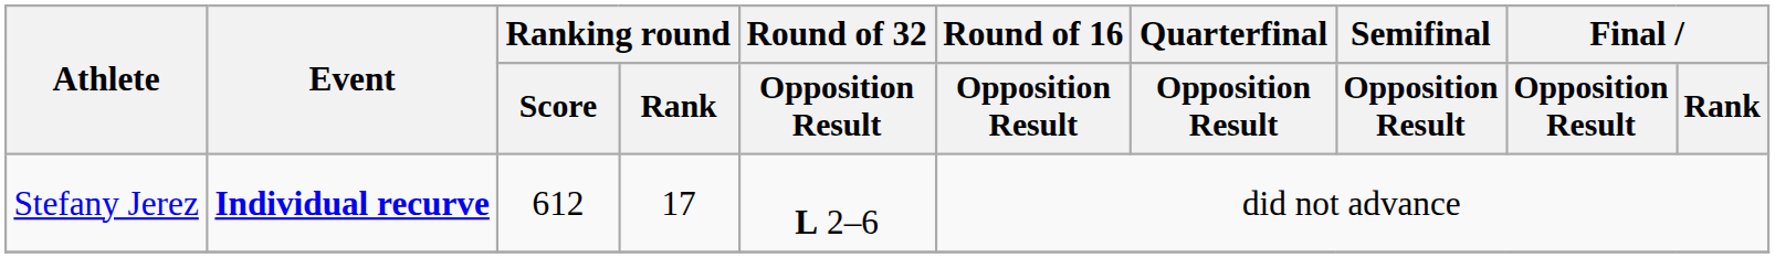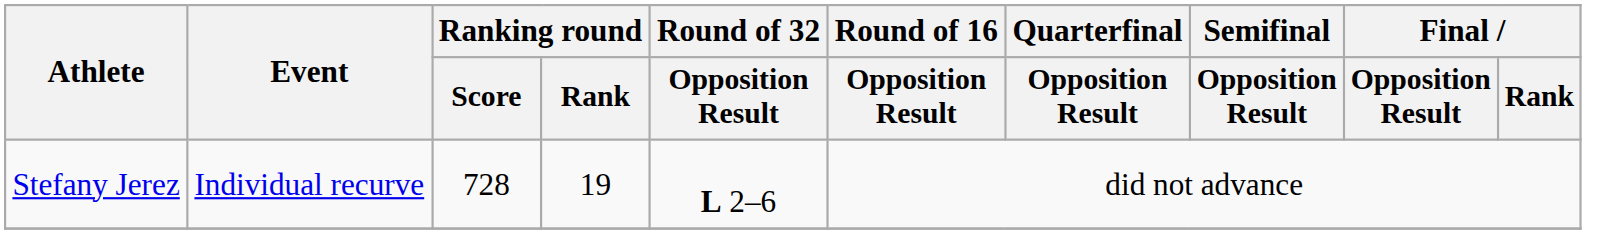Stefany Jerez | Event: bold -> normal
Stefany Jerez | Ranking round / Score: 612 -> 728
Stefany Jerez | Ranking round / Rank: 17 -> 19
